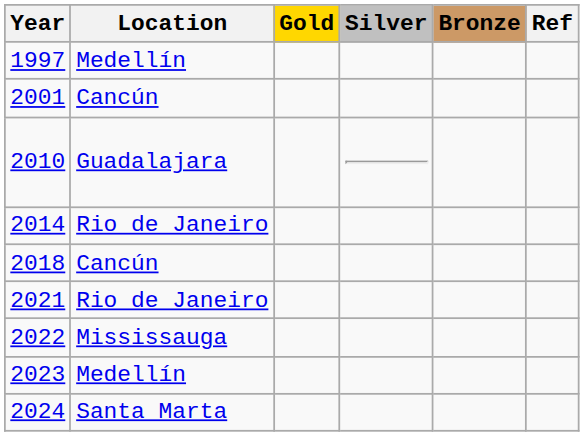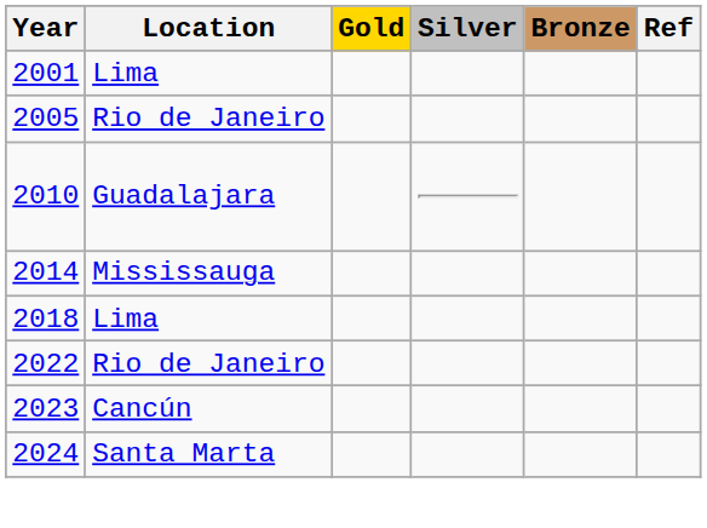- row: 1997 | Medellín
2001 | Location: Cancún -> Lima
+ row: 2005 | Rio de Janeiro
2014 | Location: Rio de Janeiro -> Mississauga
2018 | Location: Cancún -> Lima
- row: 2021 | Rio de Janeiro
2022 | Location: Mississauga -> Rio de Janeiro
2023 | Location: Medellín -> Cancún
